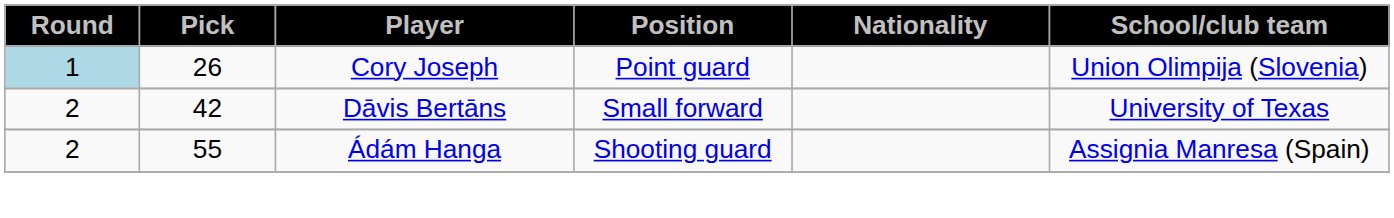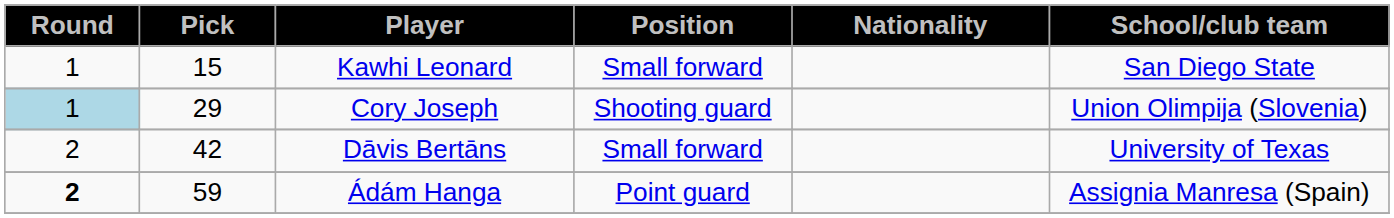+ row: 1 | 15 | Kawhi Leonard | Small forward | San Diego State
Cory Joseph | Pick: 26 -> 29
Cory Joseph | Position: Point guard -> Shooting guard
Ádám Hanga | Round: normal -> bold
Ádám Hanga | Pick: 55 -> 59
Ádám Hanga | Position: Shooting guard -> Point guard
